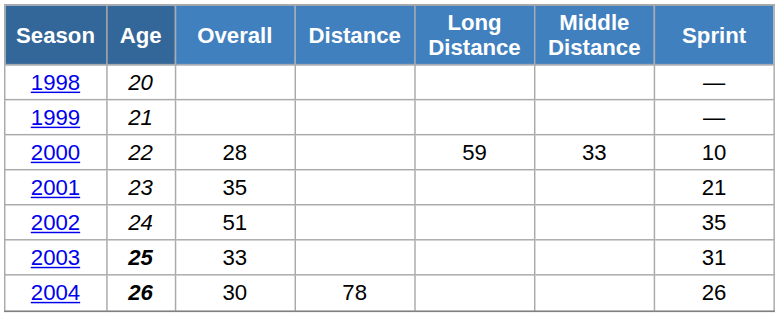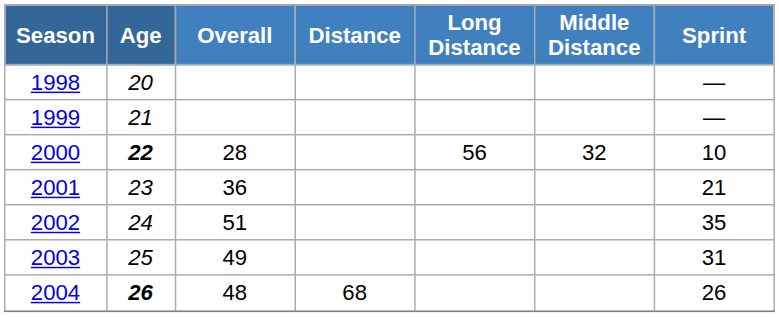2000 | Age: normal -> bold
2000 | Long Distance: 59 -> 56
2000 | Middle Distance: 33 -> 32
2001 | Overall: 35 -> 36
2003 | Age: bold -> normal
2003 | Overall: 33 -> 49
2004 | Overall: 30 -> 48
2004 | Distance: 78 -> 68
